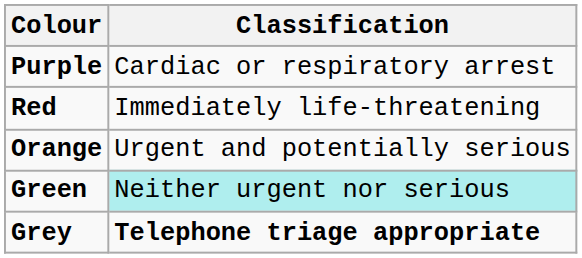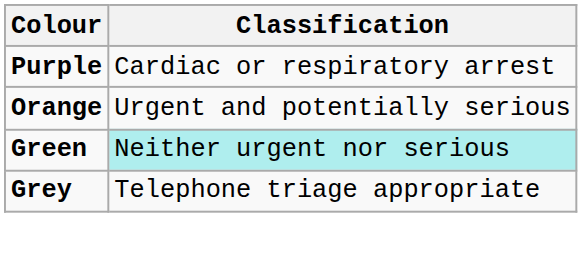- row: Red | Immediately life-threatening
Grey | Classification: bold -> normal
